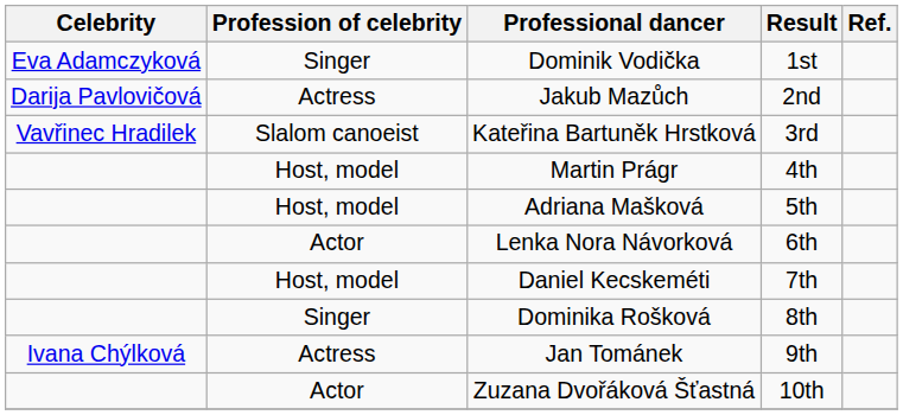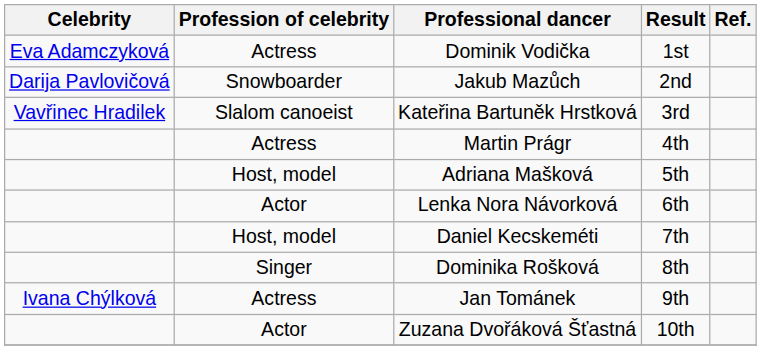Dominik Vodička | Profession of celebrity: Singer -> Actress
Jakub Mazůch | Profession of celebrity: Actress -> Snowboarder
Martin Prágr | Profession of celebrity: Host, model -> Actress
